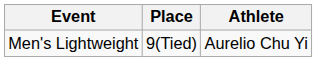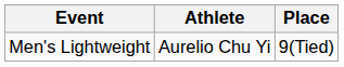columns swapped: Athlete <-> Place
